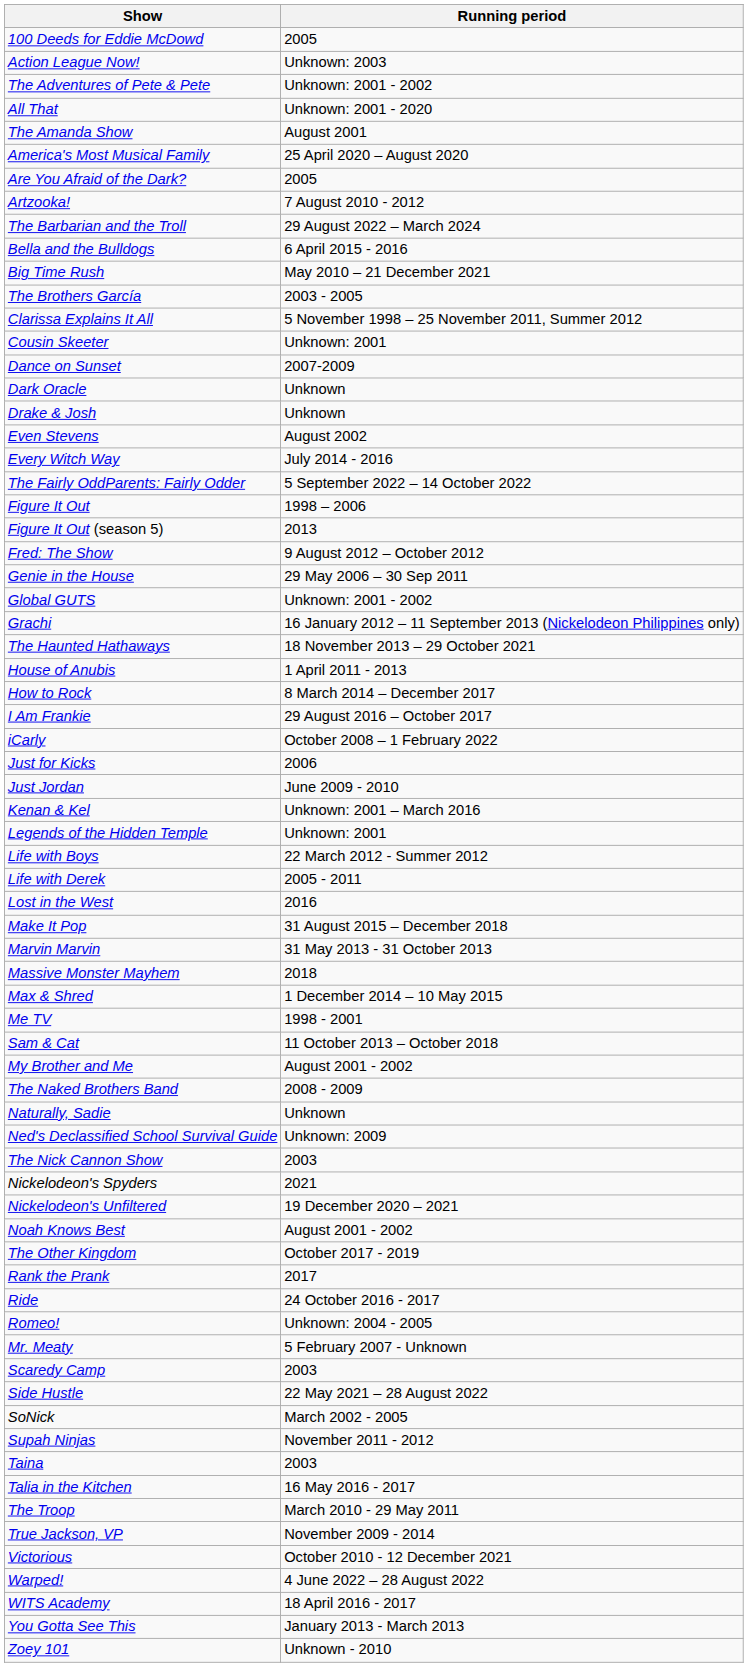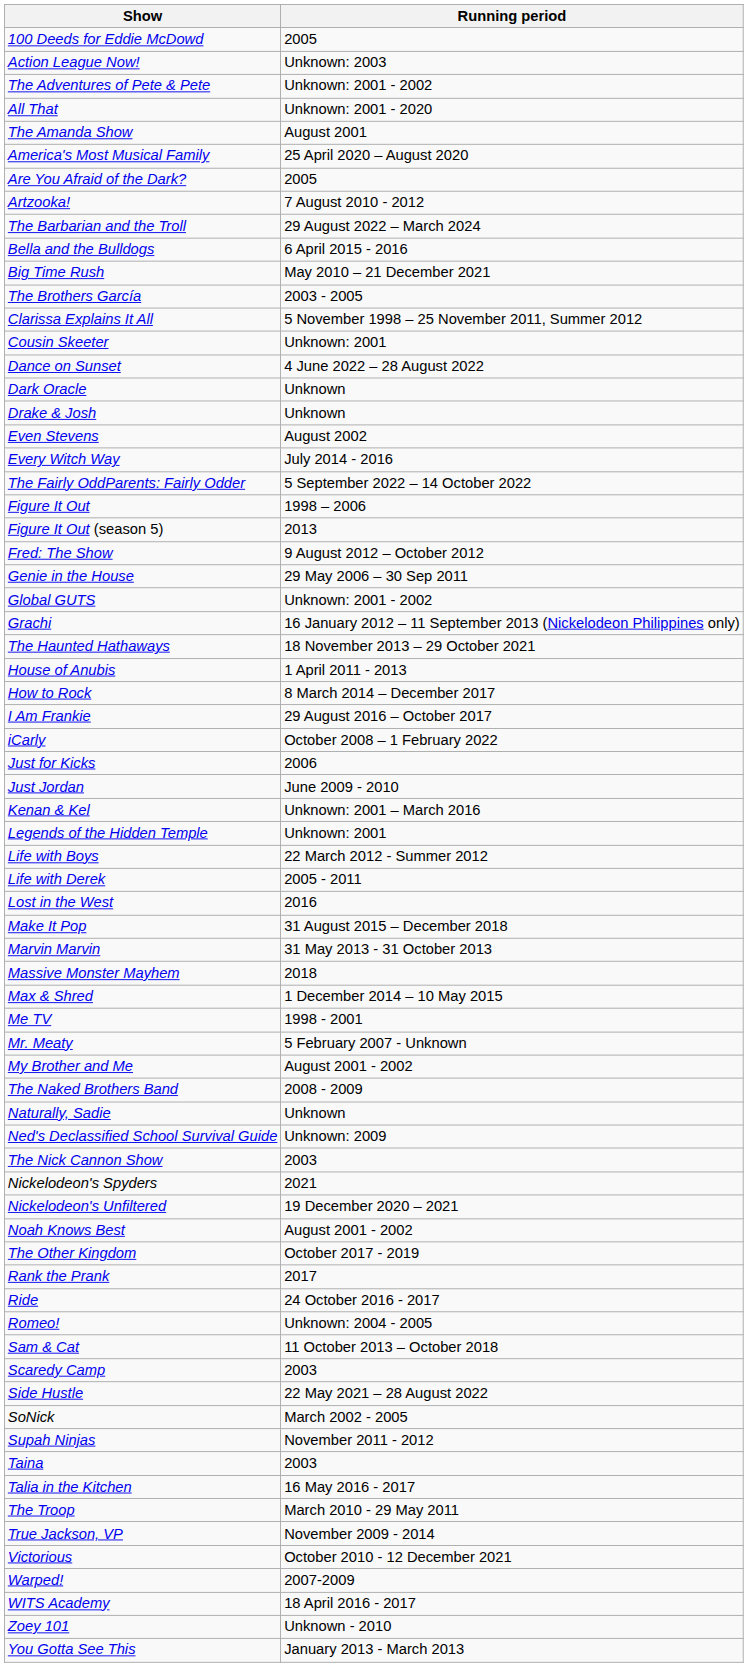Dance on Sunset | Running period: 2007-2009 -> 4 June 2022 – 28 August 2022
rows swapped: Mr. Meaty <-> Sam & Cat
Warped! | Running period: 4 June 2022 – 28 August 2022 -> 2007-2009
rows swapped: You Gotta See This <-> Zoey 101
